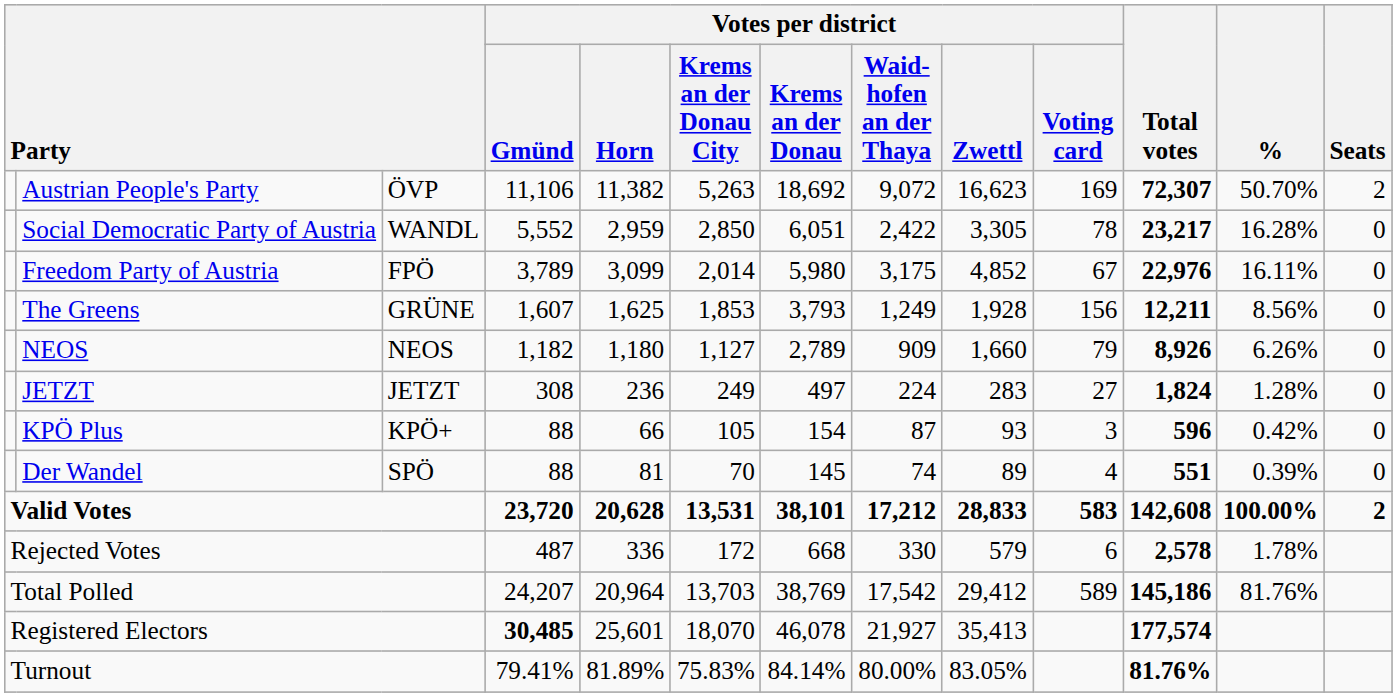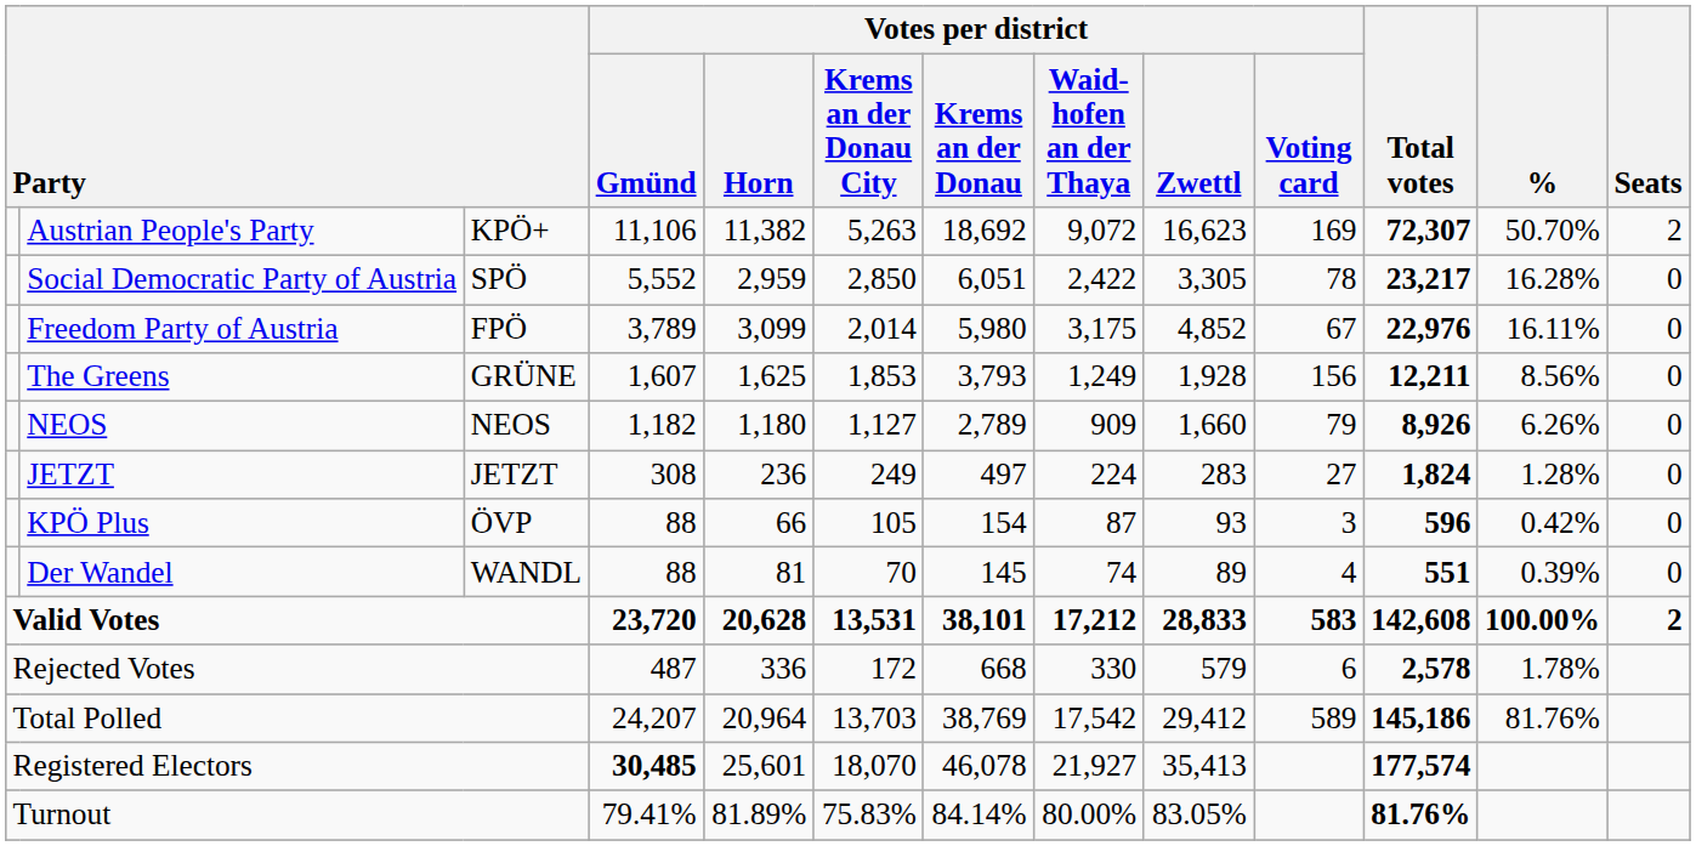Austrian People's Party | column 3: ÖVP -> KPÖ+
Social Democratic Party of Austria | column 3: WANDL -> SPÖ
KPÖ Plus | column 3: KPÖ+ -> ÖVP
Der Wandel | column 3: SPÖ -> WANDL
